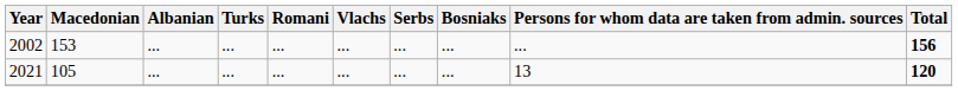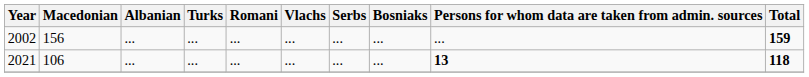2002 | Macedonian: 153 -> 156
2002 | Total: 156 -> 159
2021 | Macedonian: 105 -> 106
2021 | Persons for whom data are taken from admin. sources: normal -> bold
2021 | Total: 120 -> 118
